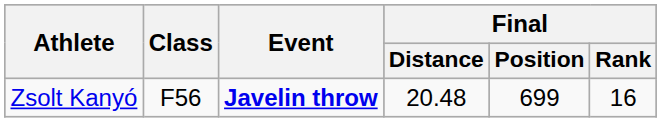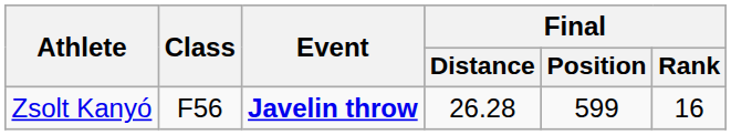Zsolt Kanyó | Final / Distance: 20.48 -> 26.28
Zsolt Kanyó | Final / Position: 699 -> 599
